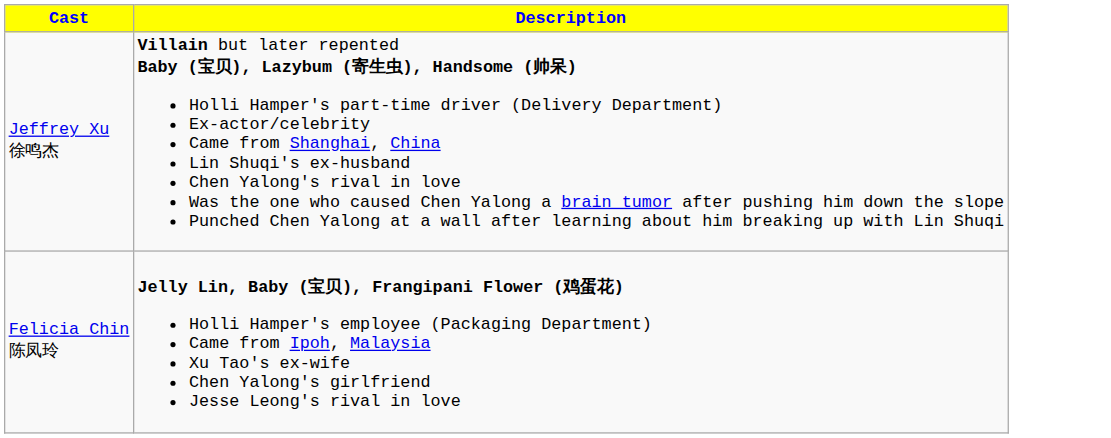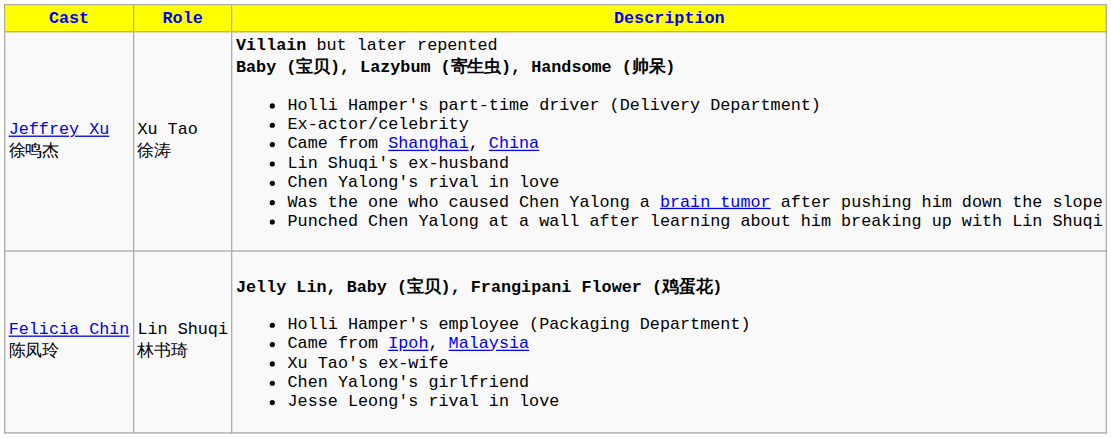+ column: Role | Xu Tao 徐涛 | Lin Shuqi 林书琦
